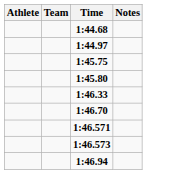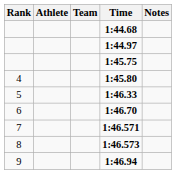+ column: Rank | 4 | 5 | 6 | 7 | 8 | 9
